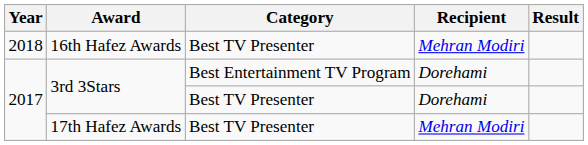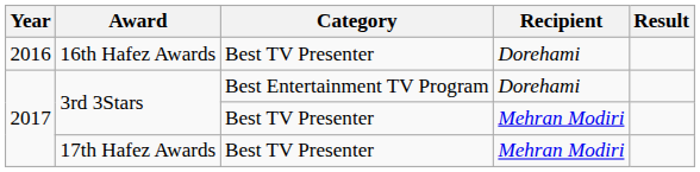16th Hafez Awards | Year: 2018 -> 2016
16th Hafez Awards | Recipient: Mehran Modiri -> Dorehami
3rd 3Stars / Best TV Presenter | Recipient: Dorehami -> Mehran Modiri
